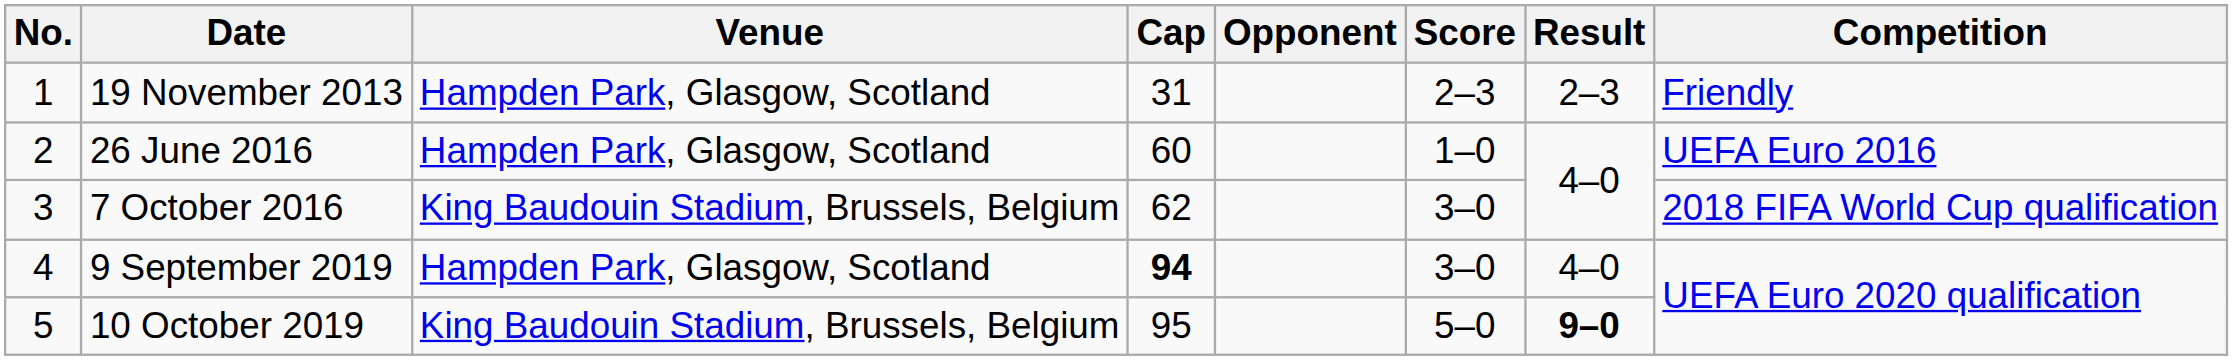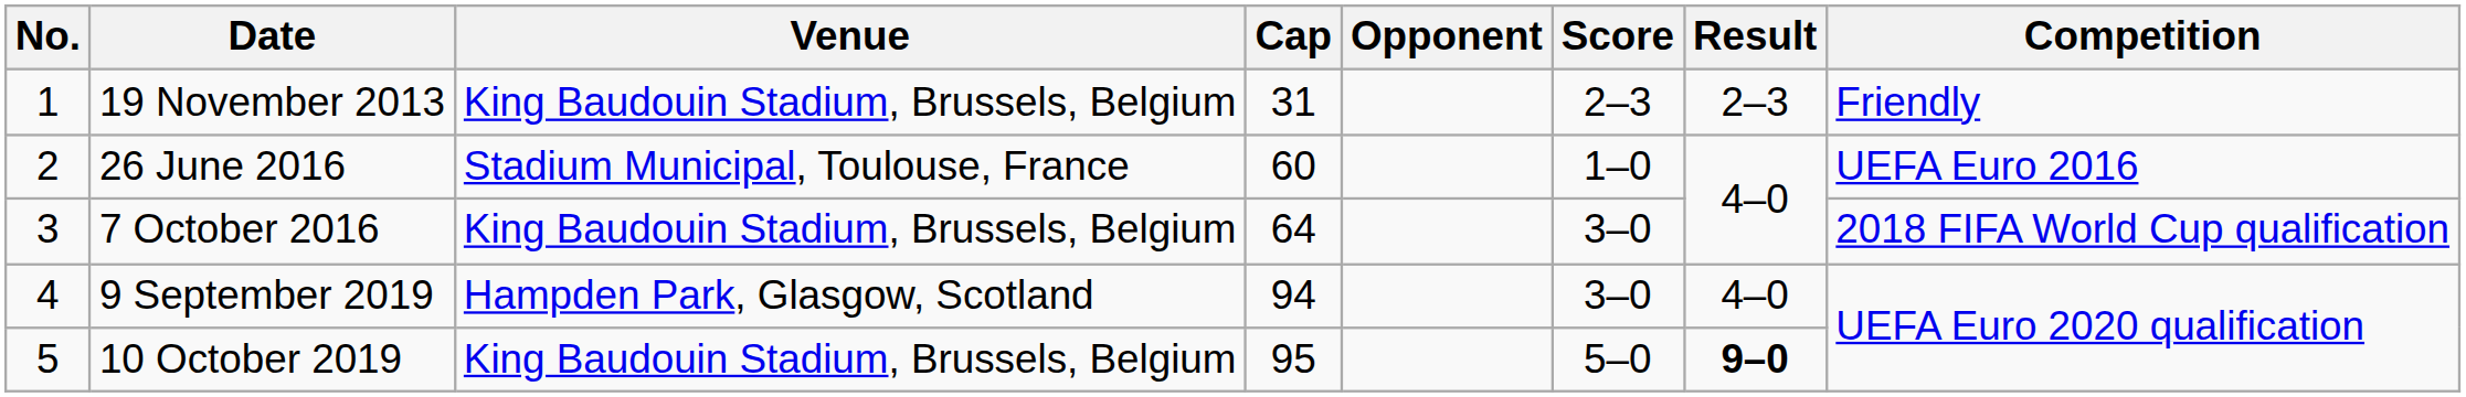19 November 2013 | Venue: Hampden Park, Glasgow, Scotland -> King Baudouin Stadium, Brussels, Belgium
26 June 2016 | Venue: Hampden Park, Glasgow, Scotland -> Stadium Municipal, Toulouse, France
7 October 2016 | Cap: 62 -> 64
9 September 2019 | Cap: bold -> normal
